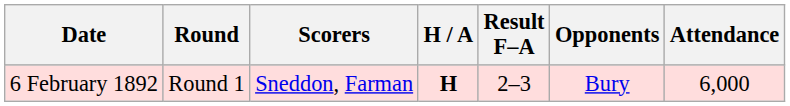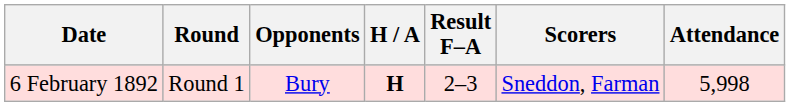columns swapped: Opponents <-> Scorers
6 February 1892 | Attendance: 6,000 -> 5,998
